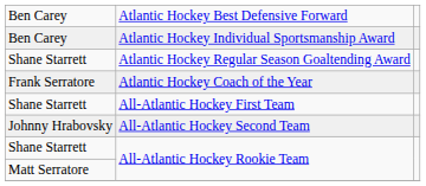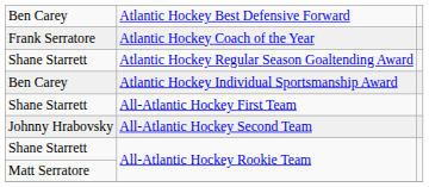rows swapped: Atlantic Hockey Individual Sportsmanship Award <-> Atlantic Hockey Coach of the Year
